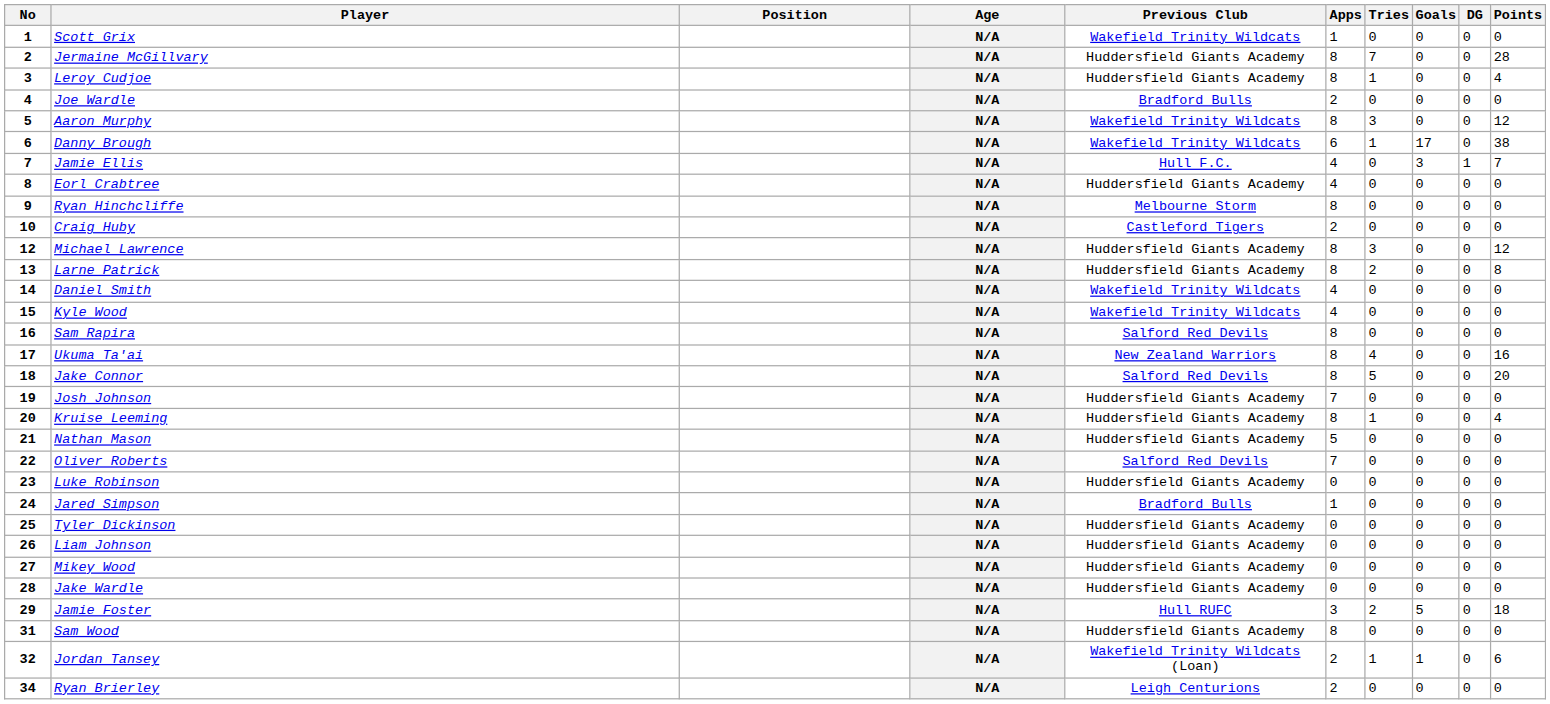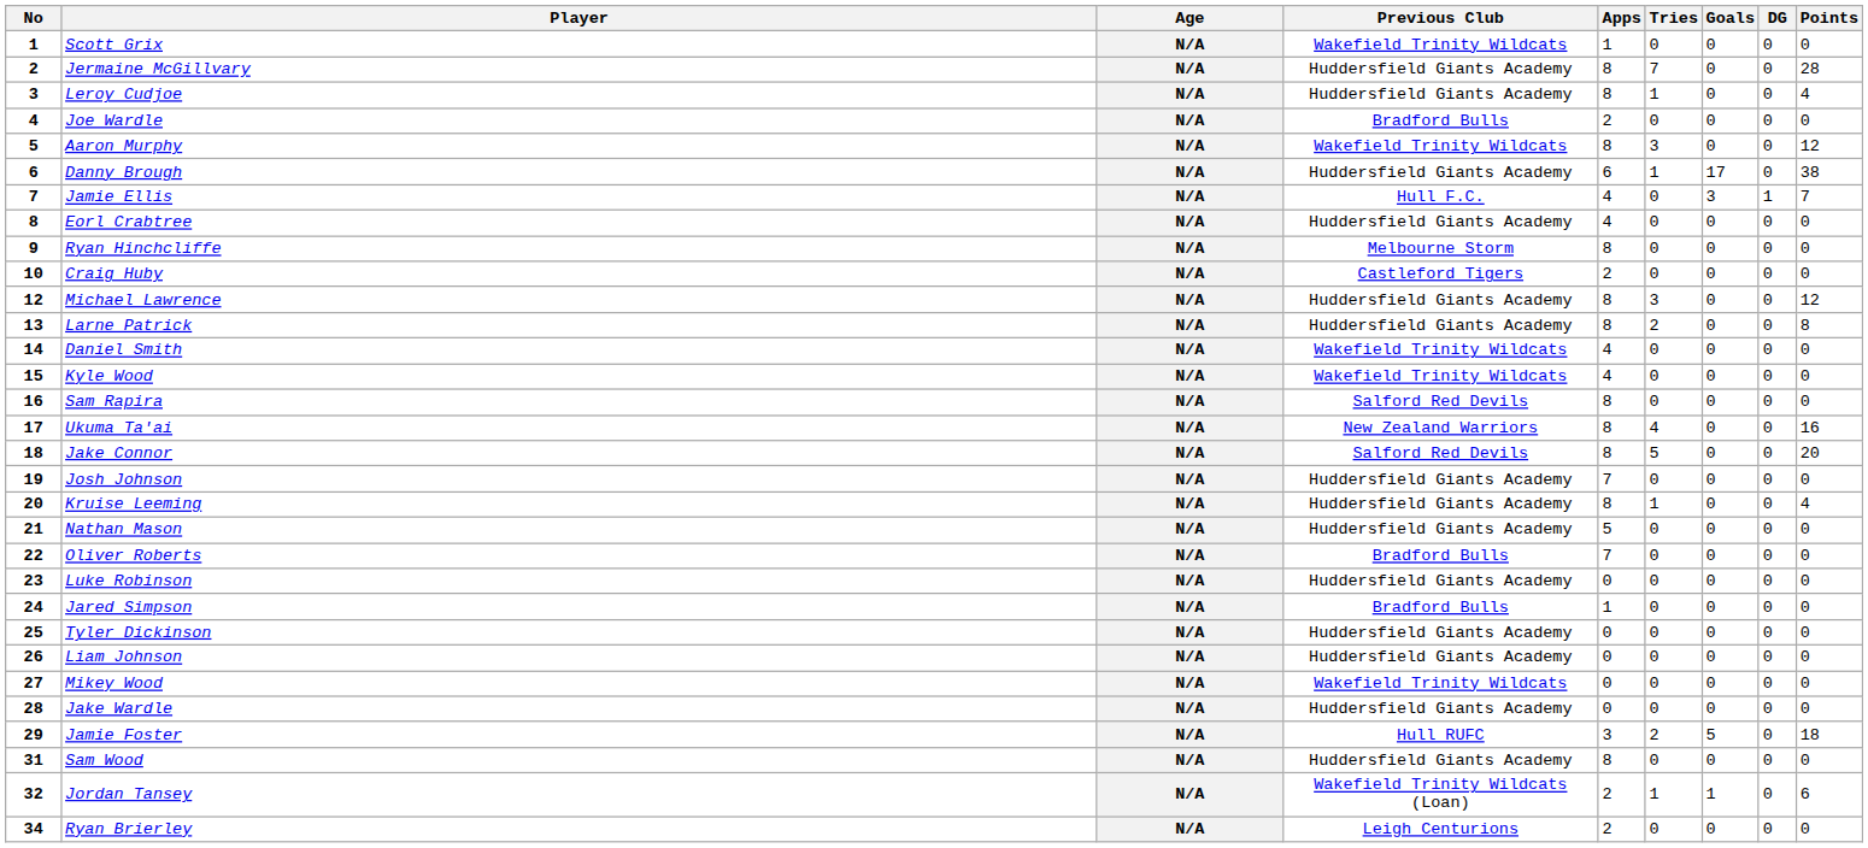- column: Position
Danny Brough | Previous Club: Wakefield Trinity Wildcats -> Huddersfield Giants Academy
Oliver Roberts | Previous Club: Salford Red Devils -> Bradford Bulls
Mikey Wood | Previous Club: Huddersfield Giants Academy -> Wakefield Trinity Wildcats
